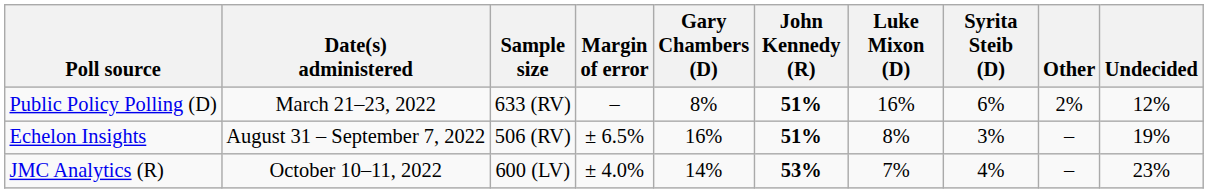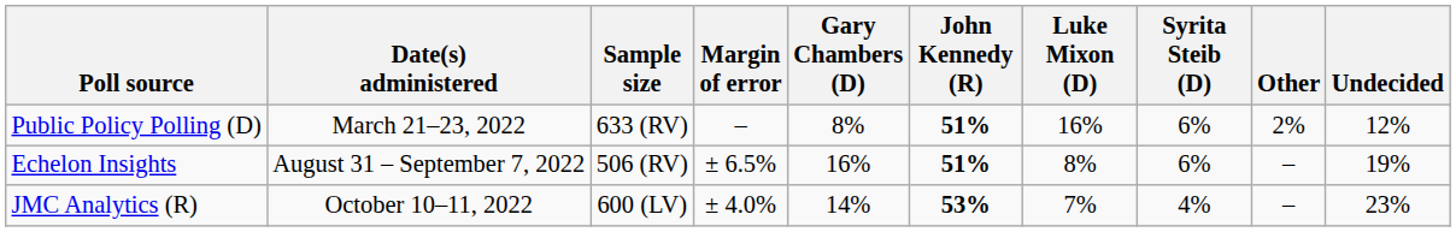Echelon Insights | Syrita Steib (D): 3% -> 6%
